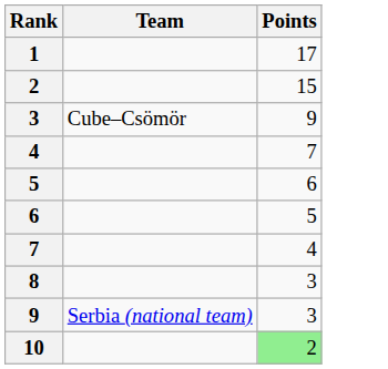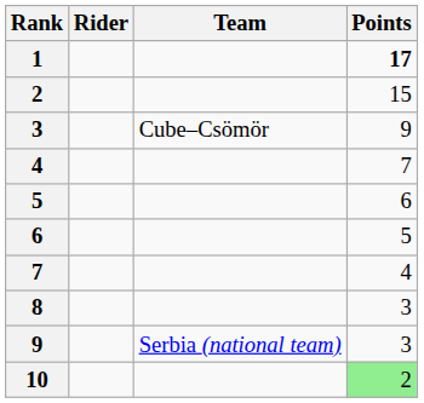+ column: Rider
1 | Points: normal -> bold
